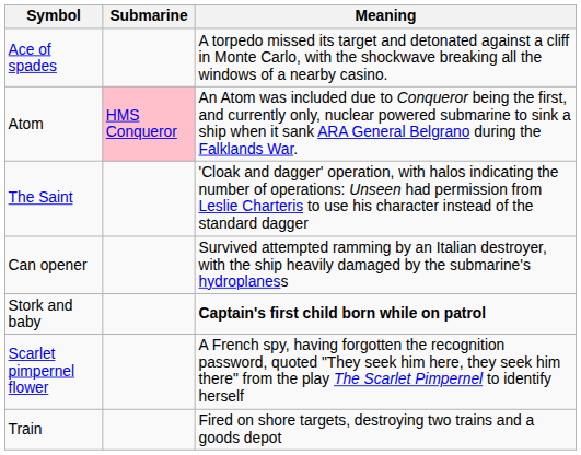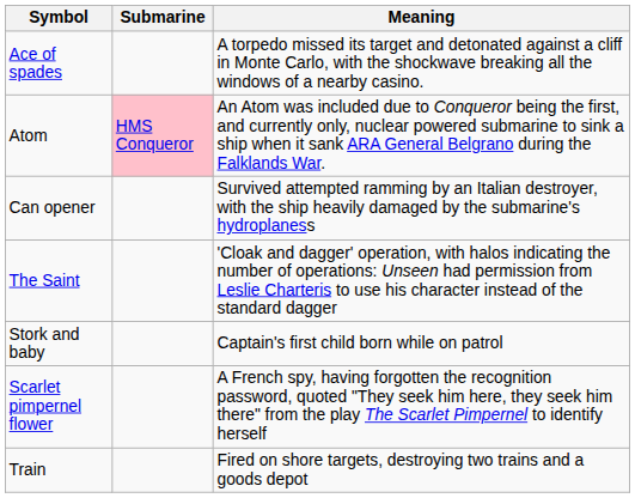rows swapped: Can opener <-> The Saint
Stork and baby | Meaning: bold -> normal
